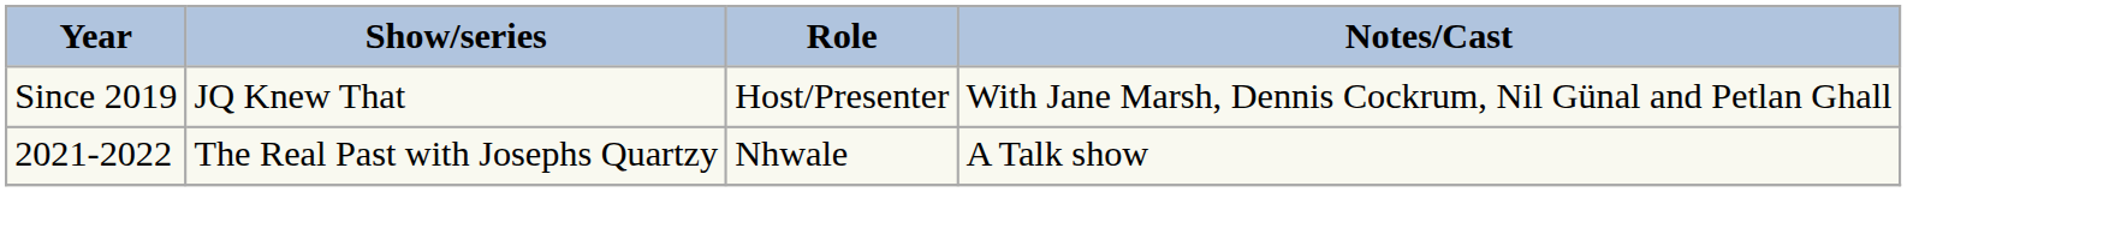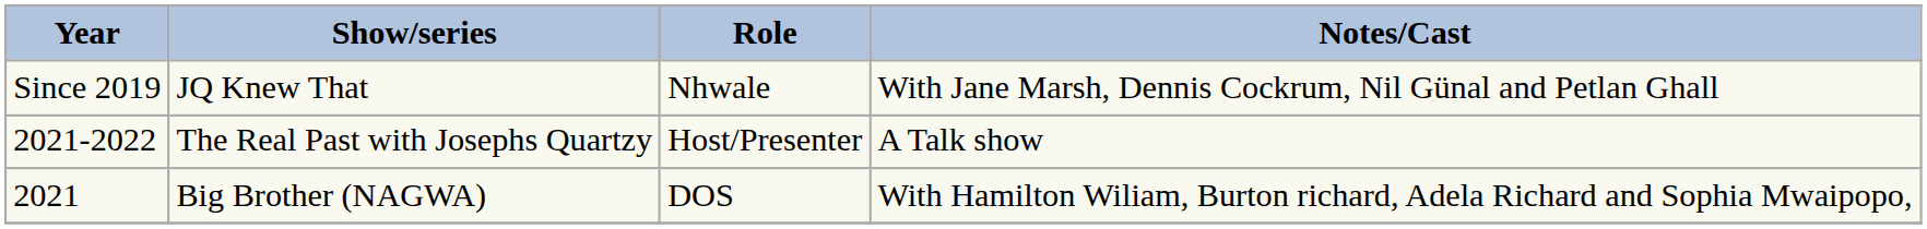JQ Knew That | Role: Host/Presenter -> Nhwale
The Real Past with Josephs Quartzy | Role: Nhwale -> Host/Presenter
+ row: 2021 | Big Brother (NAGWA) | DOS | With Hamilton Wiliam, Burton richard, Adela Richard and Sophia Mwaipopo,
